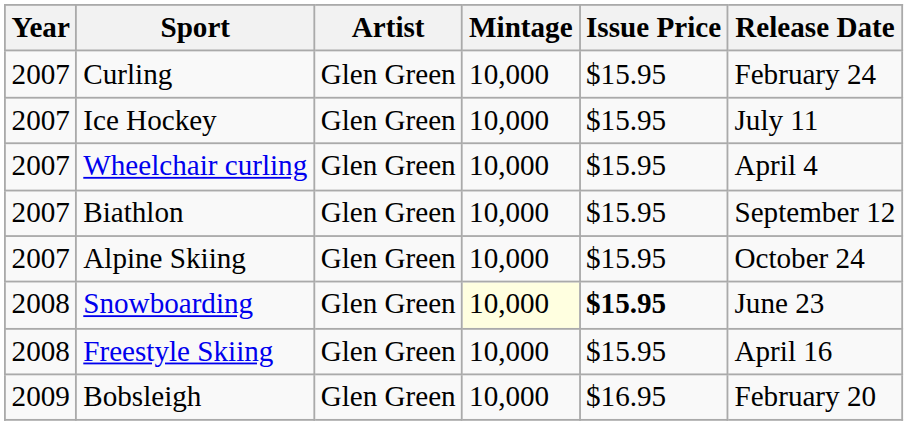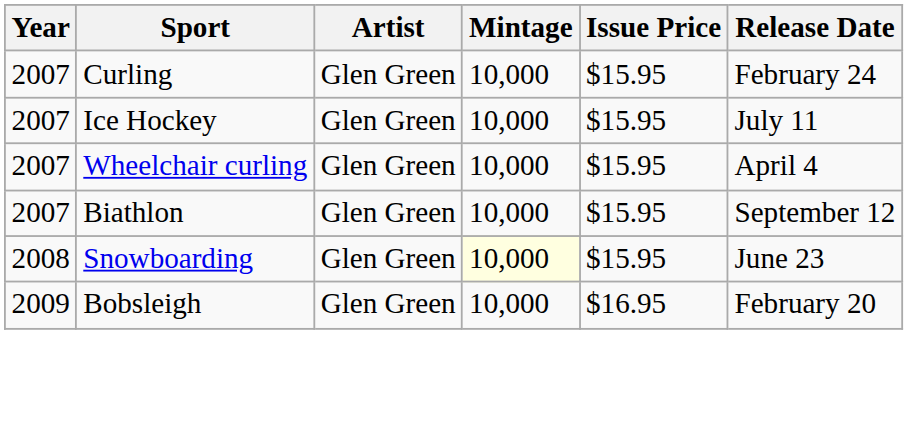- row: 2007 | Alpine Skiing | Glen Green | 10,000 | $15.95 | October 24
Snowboarding | Issue Price: bold -> normal
- row: 2008 | Freestyle Skiing | Glen Green | 10,000 | $15.95 | April 16
